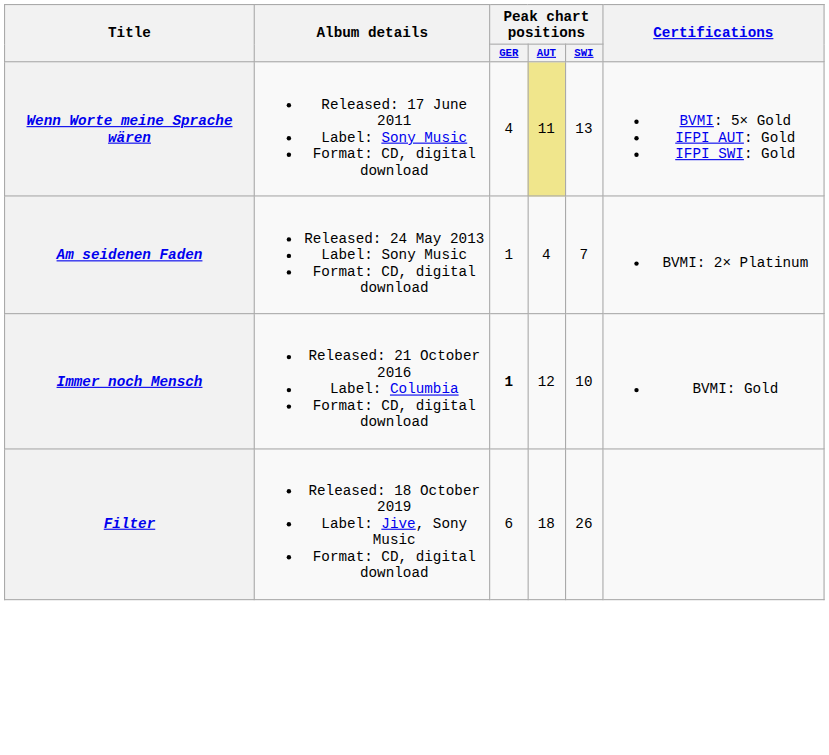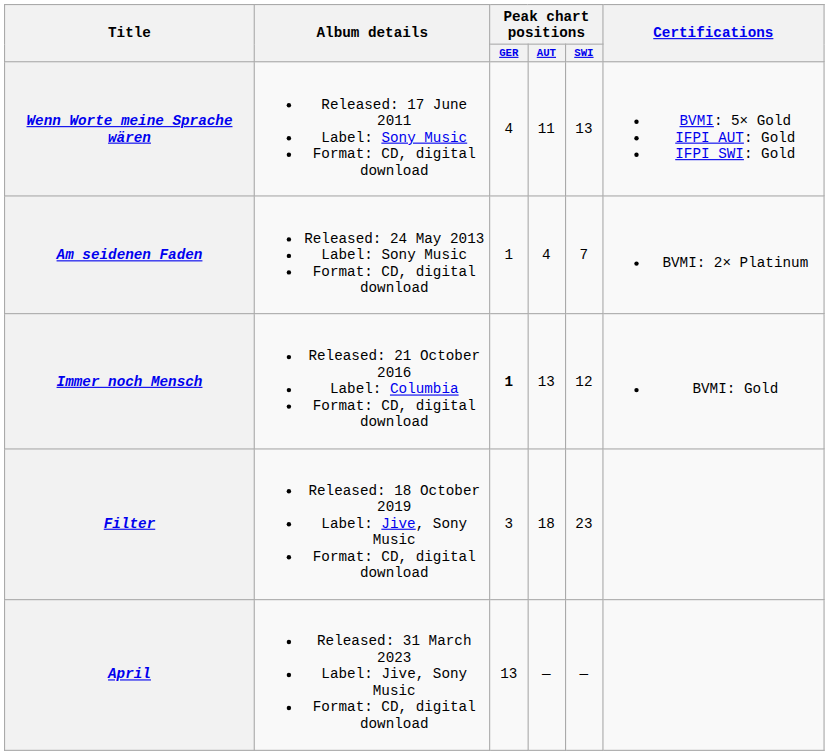Wenn Worte meine Sprache wären | Peak chart positions / AUT: khaki background -> no background
Immer noch Mensch | Peak chart positions / AUT: 12 -> 13
Immer noch Mensch | Peak chart positions / SWI: 10 -> 12
Filter | Peak chart positions / GER: 6 -> 3
Filter | Peak chart positions / SWI: 26 -> 23
+ row: April | Released: 31 March 2023 Label: Jive, Sony Music Format: CD, digital download | 13 | — | —
